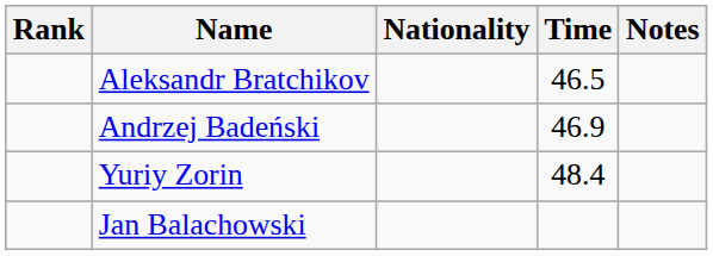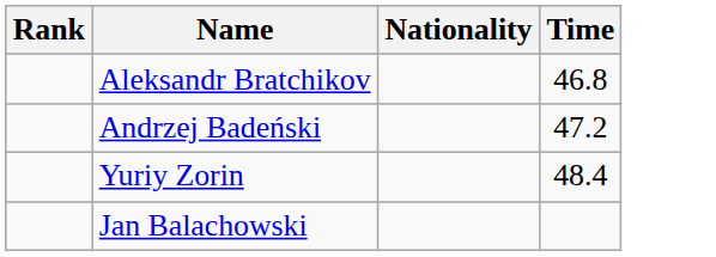- column: Notes
Aleksandr Bratchikov | Time: 46.5 -> 46.8
Andrzej Badeński | Time: 46.9 -> 47.2
